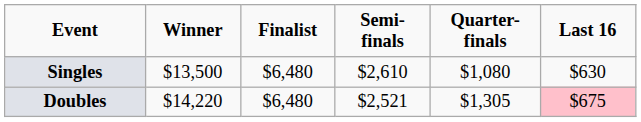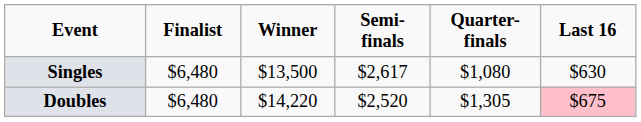columns swapped: Winner <-> Finalist
Singles | Semi-finals: $2,610 -> $2,617
Doubles | Semi-finals: $2,521 -> $2,520
